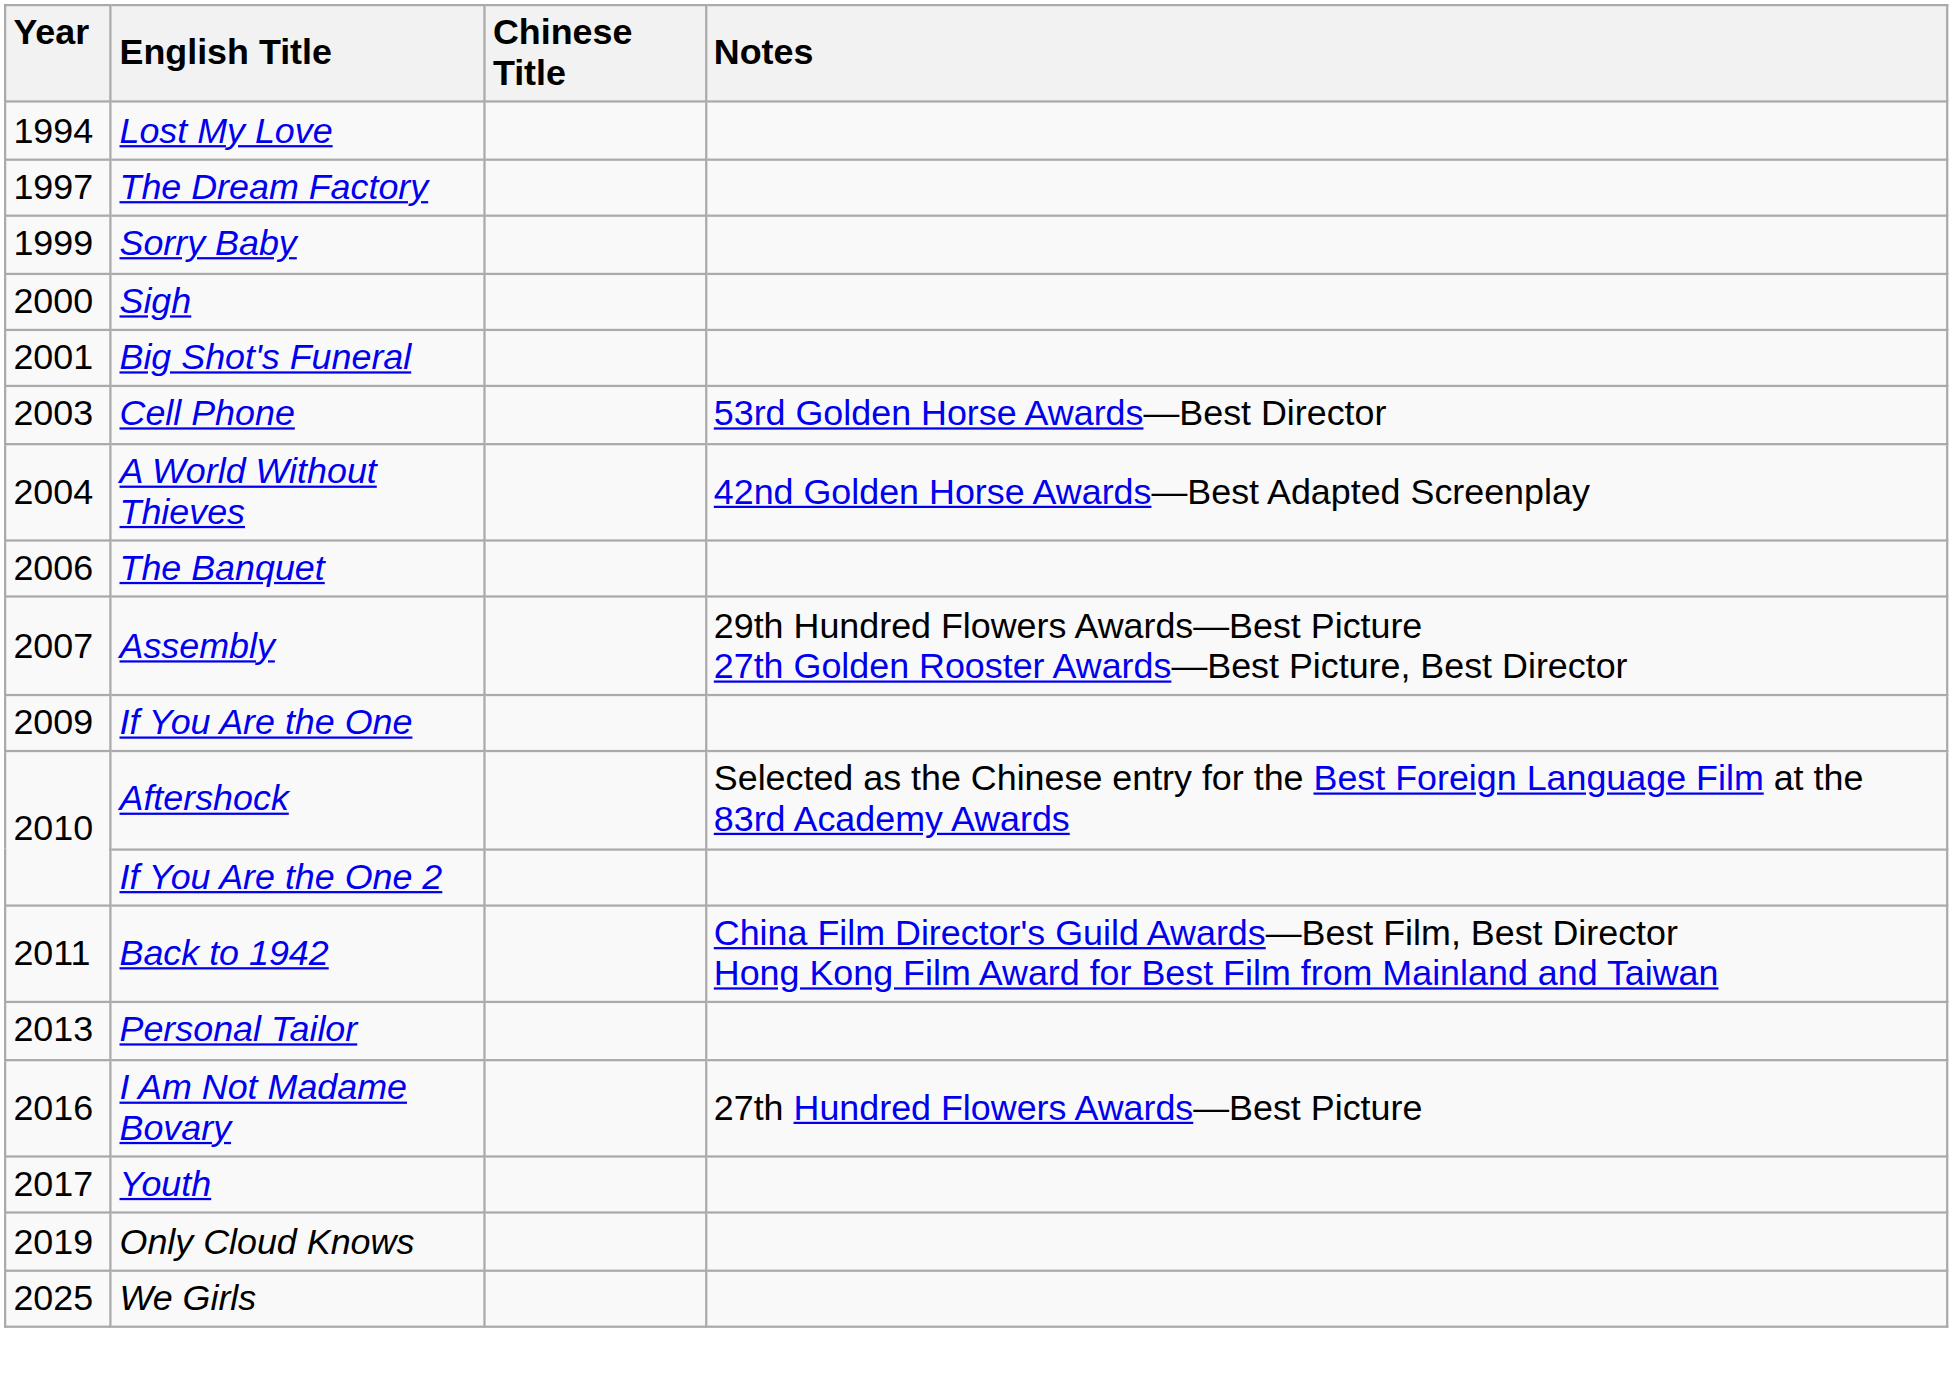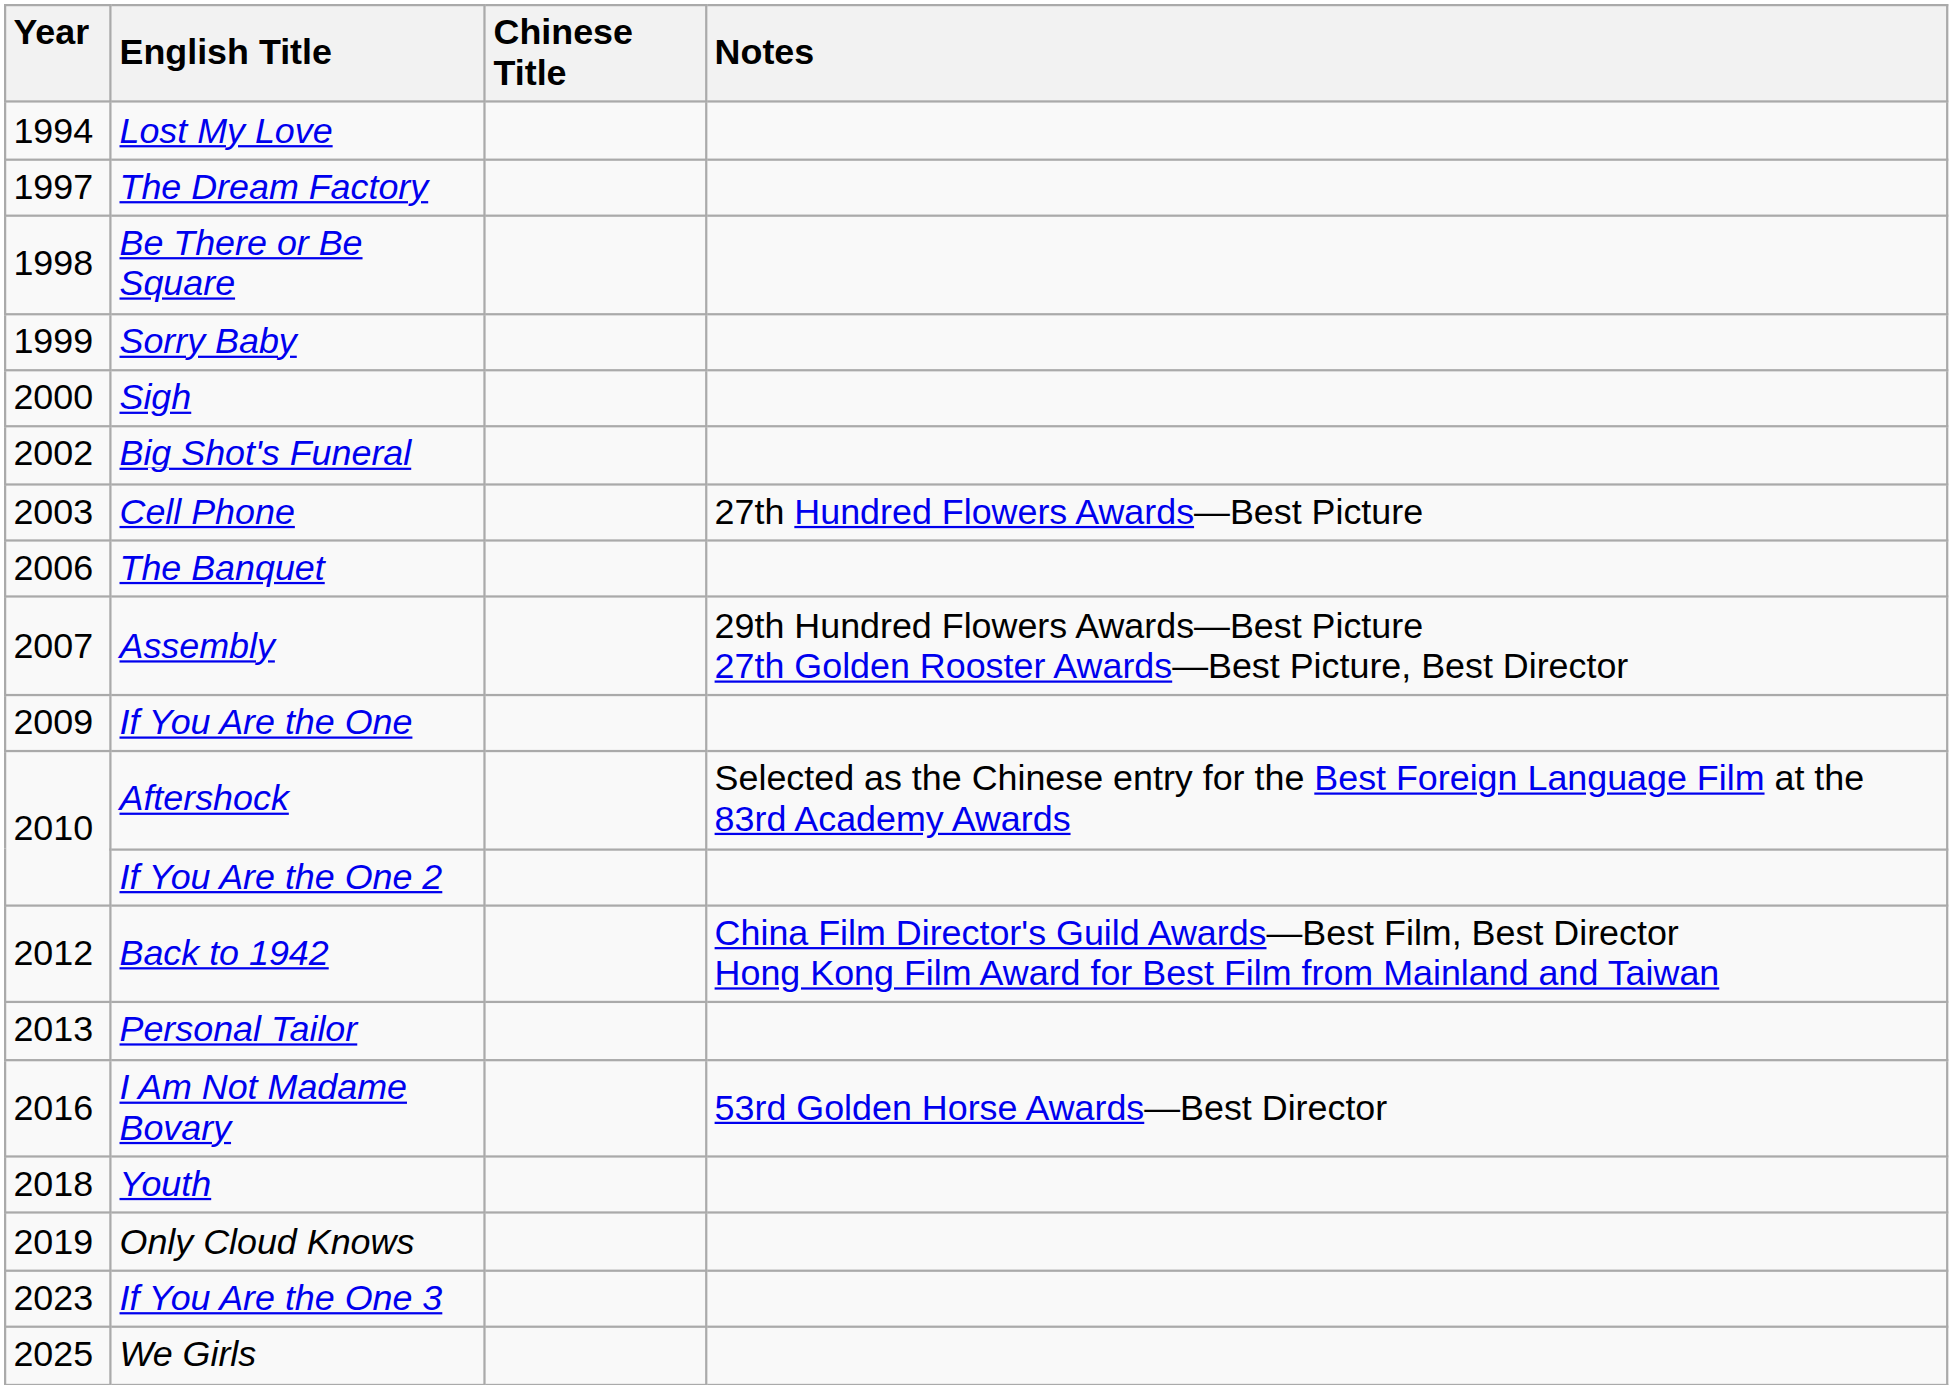+ row: 1998 | Be There or Be Square
Big Shot's Funeral | Year: 2001 -> 2002
Cell Phone | Notes: 53rd Golden Horse Awards—Best Director -> 27th Hundred Flowers Awards—Best Picture
- row: 2004 | A World Without Thieves | 42nd Golden Horse Awards—Best Adapted Screenplay
Back to 1942 | Year: 2011 -> 2012
I Am Not Madame Bovary | Notes: 27th Hundred Flowers Awards—Best Picture -> 53rd Golden Horse Awards—Best Director
Youth | Year: 2017 -> 2018
+ row: 2023 | If You Are the One 3
